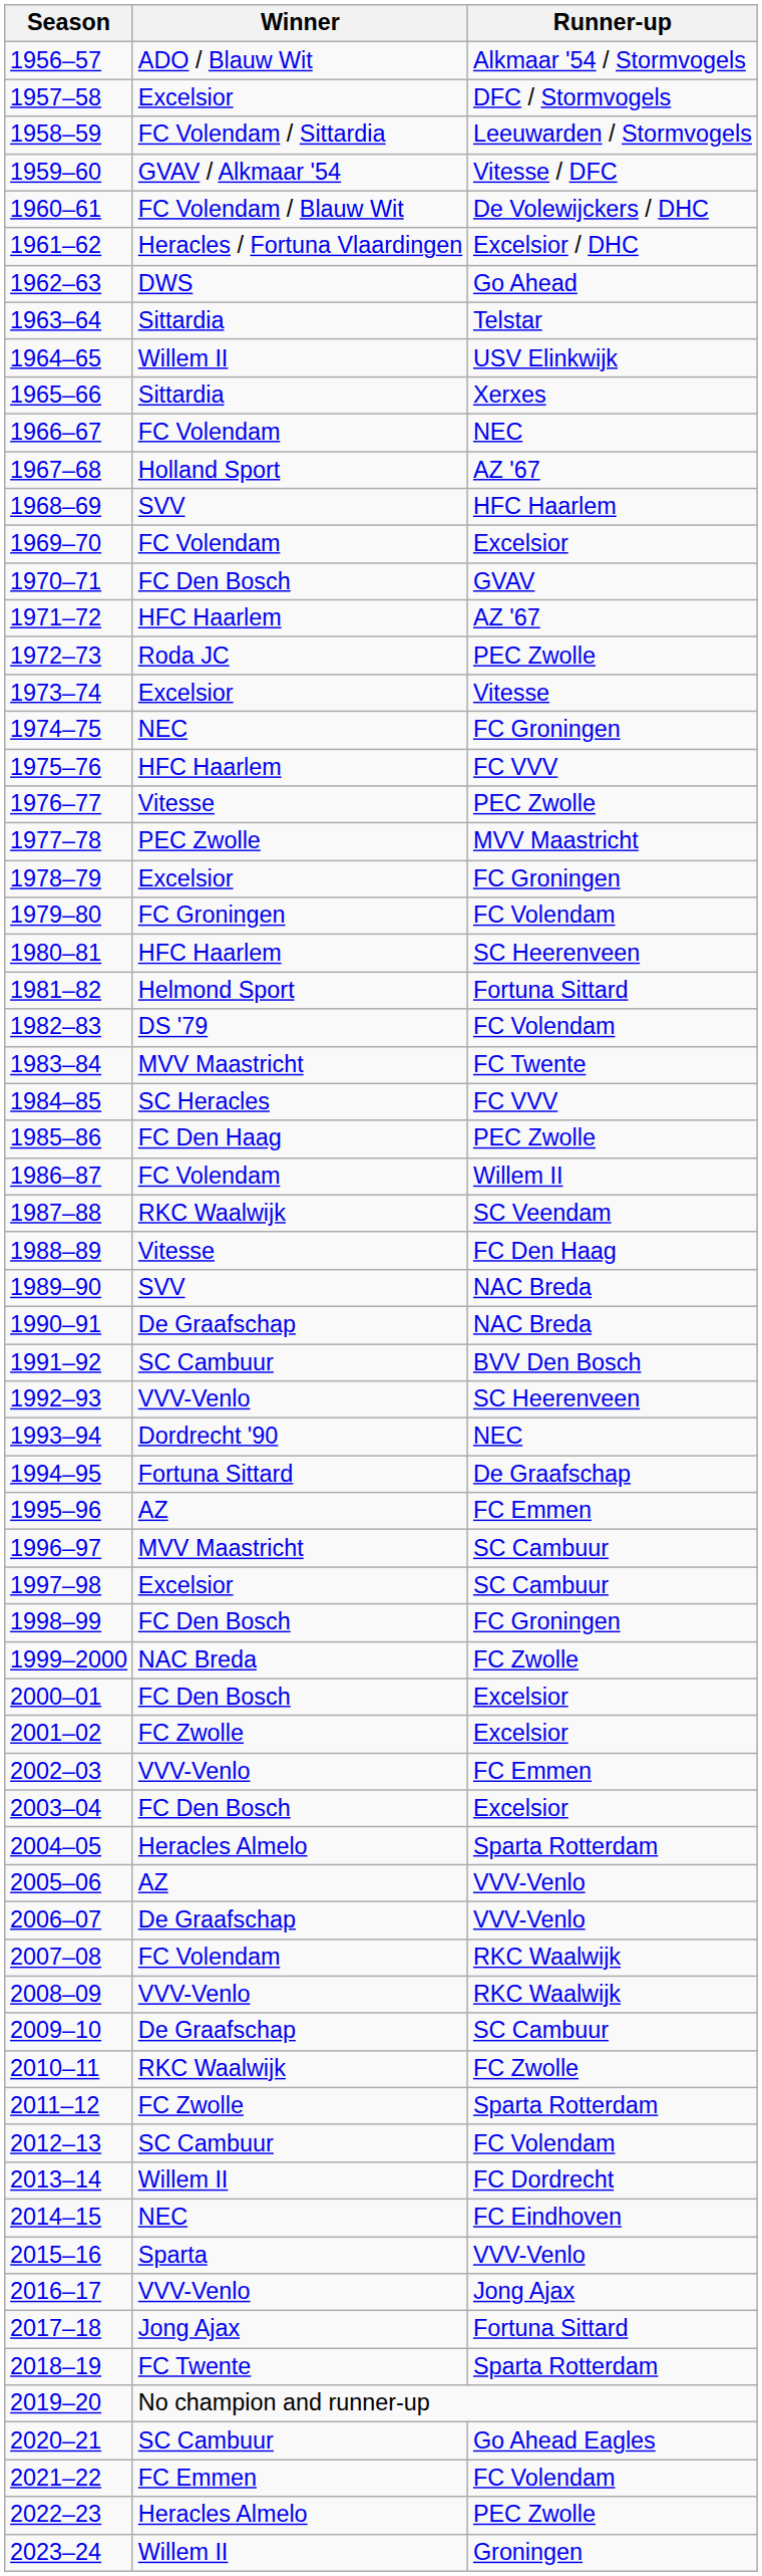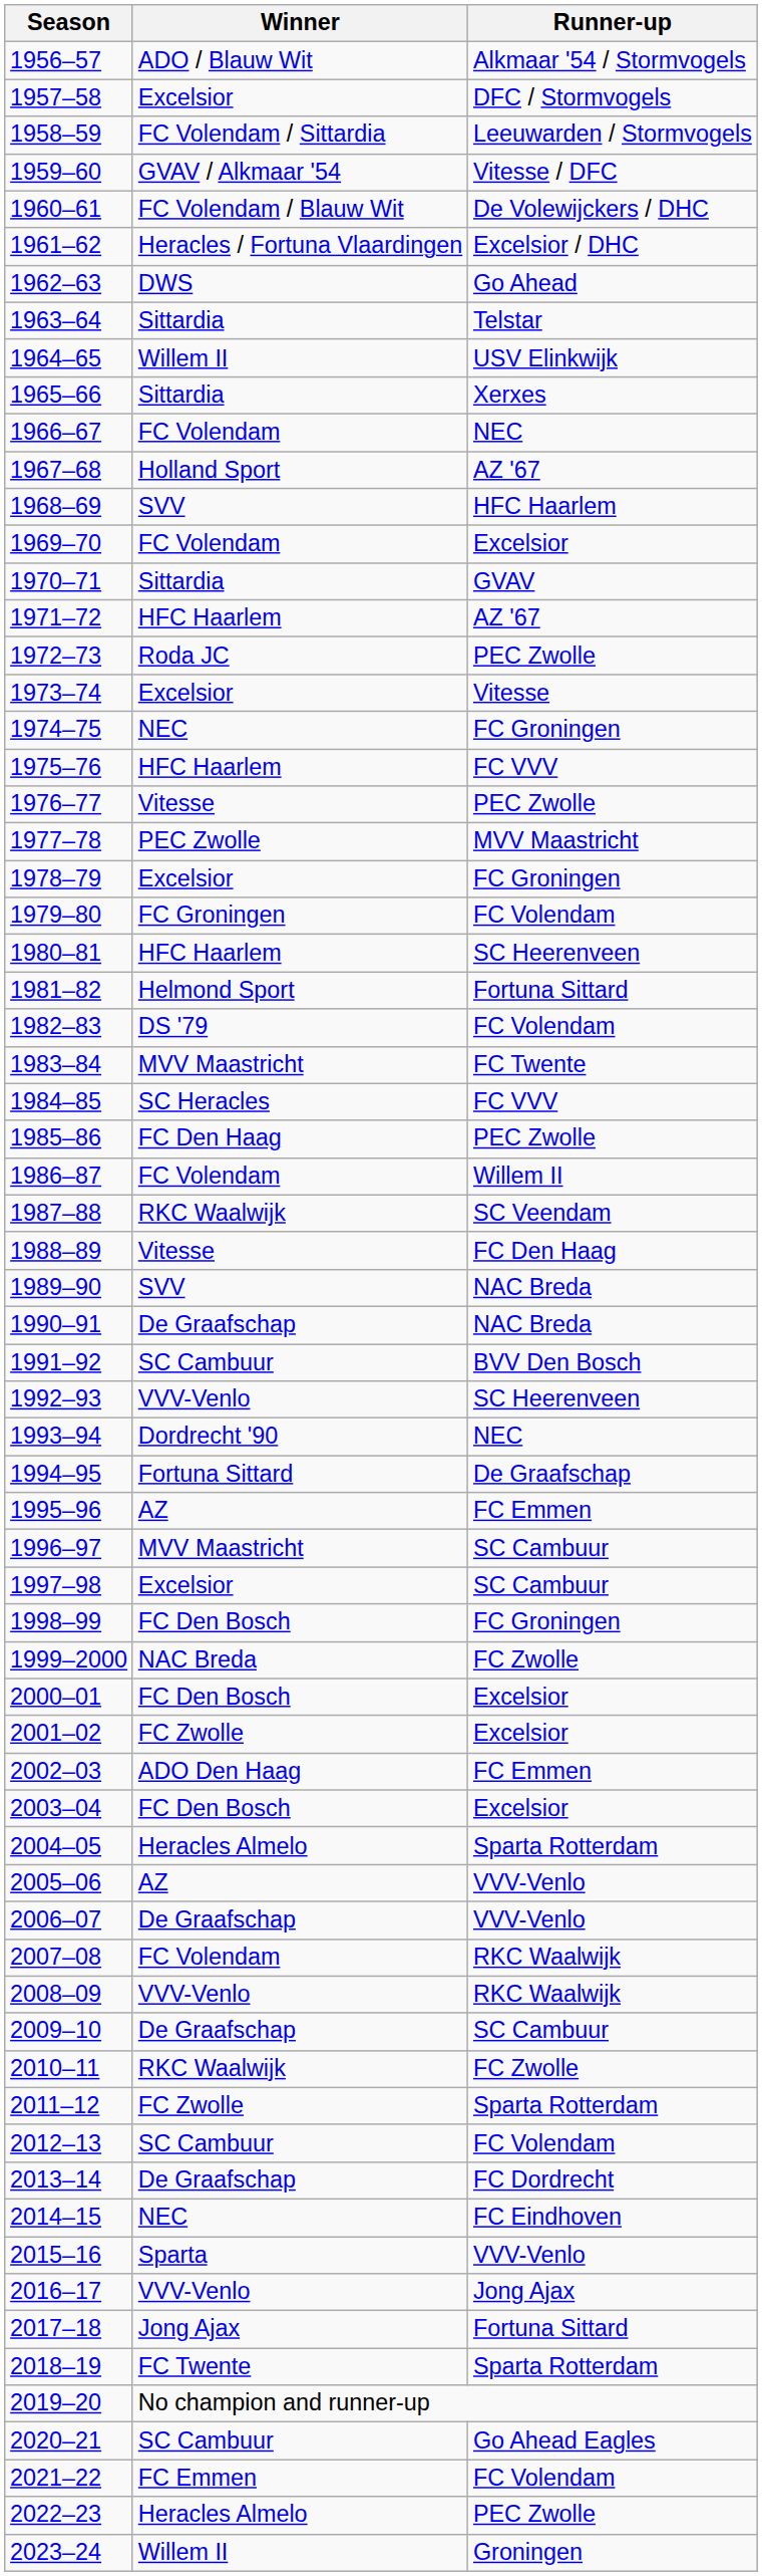1970–71 | Winner: FC Den Bosch -> Sittardia
2002–03 | Winner: VVV-Venlo -> ADO Den Haag
2013–14 | Winner: Willem II -> De Graafschap
